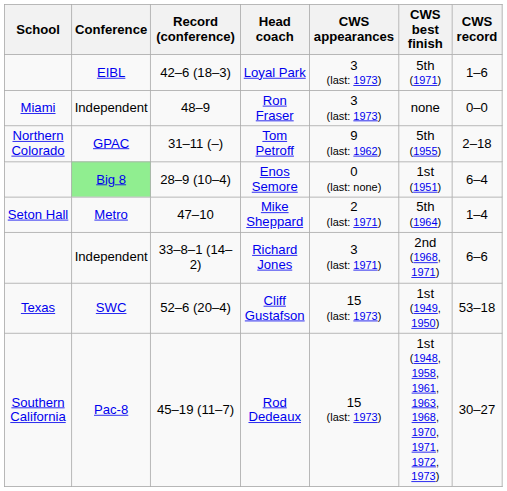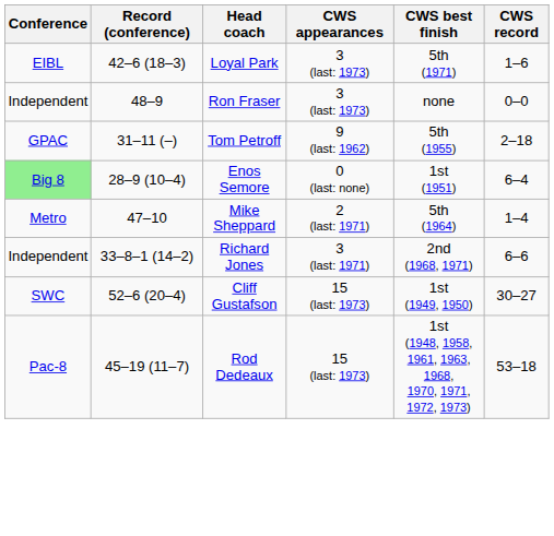- column: School | Miami | Northern Colorado | Seton Hall | Texas | Southern California
Cliff Gustafson | CWS record: 53–18 -> 30–27
Rod Dedeaux | CWS record: 30–27 -> 53–18
